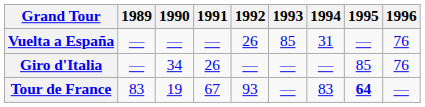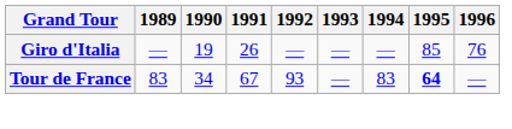- row: Vuelta a España | — | — | — | 26 | 85 | 31 | — | 76
Giro d'Italia | 1990: 34 -> 19
Tour de France | 1990: 19 -> 34
